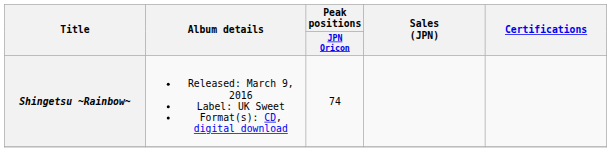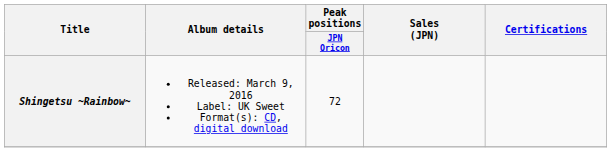Shingetsu ~Rainbow~ | Peak positions / JPN Oricon: 74 -> 72
